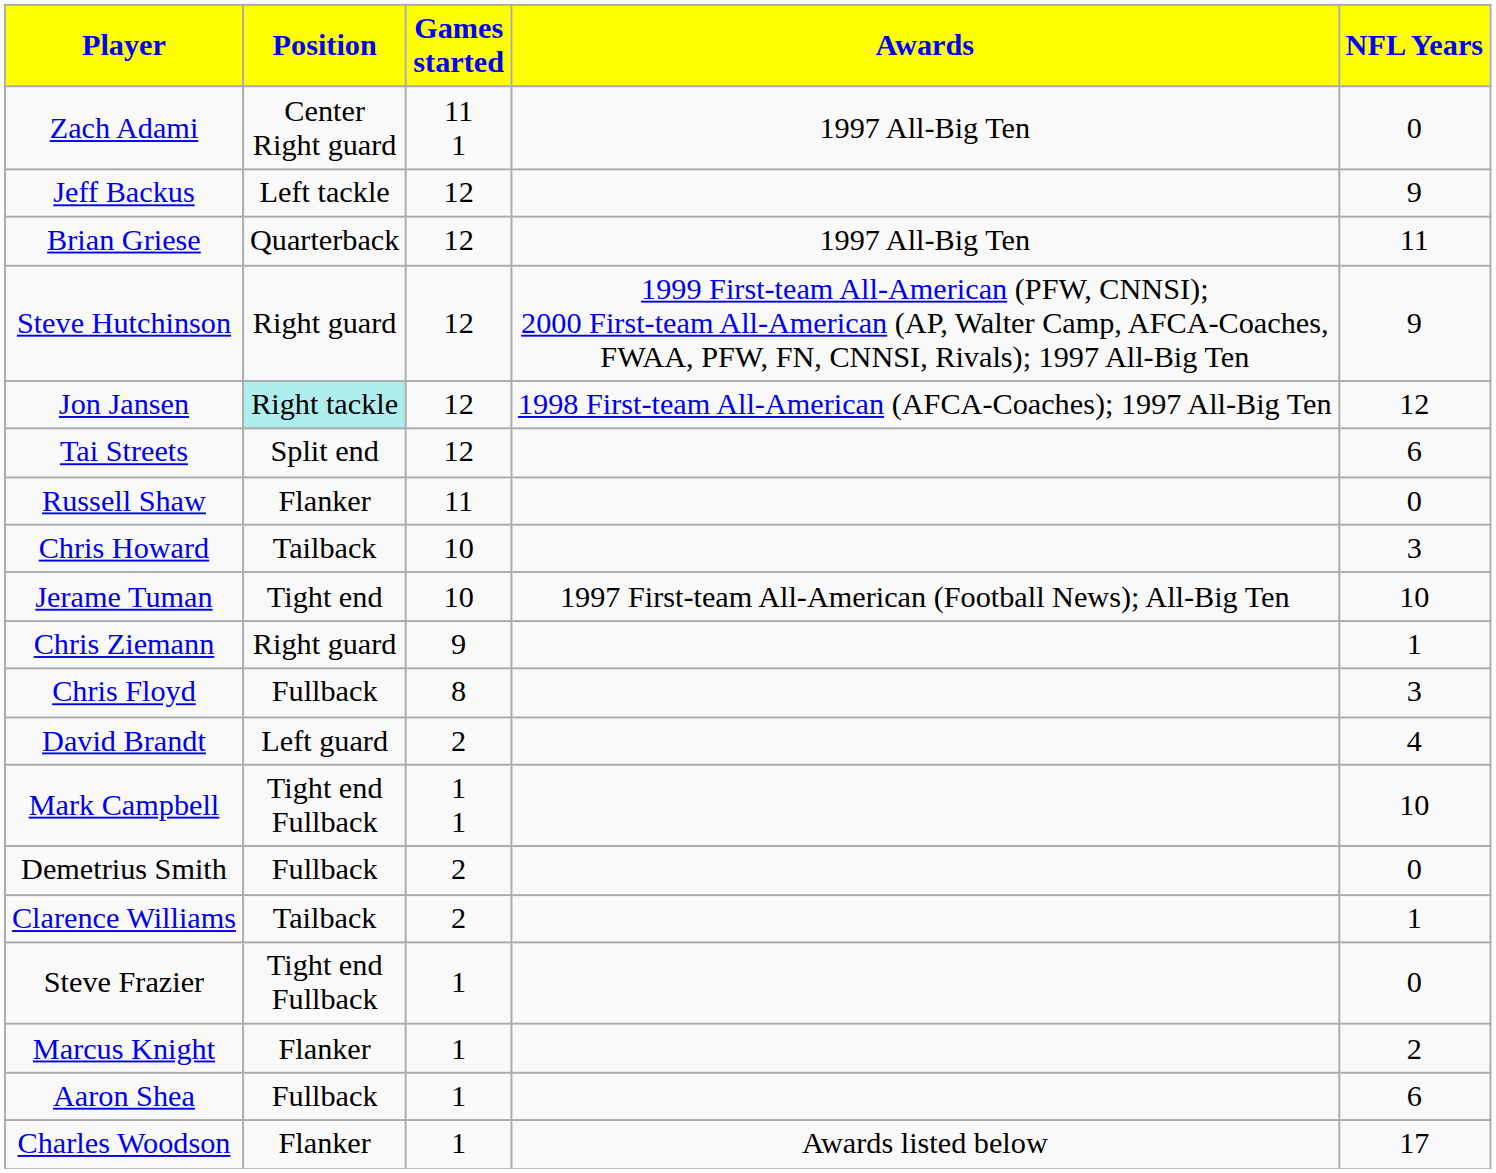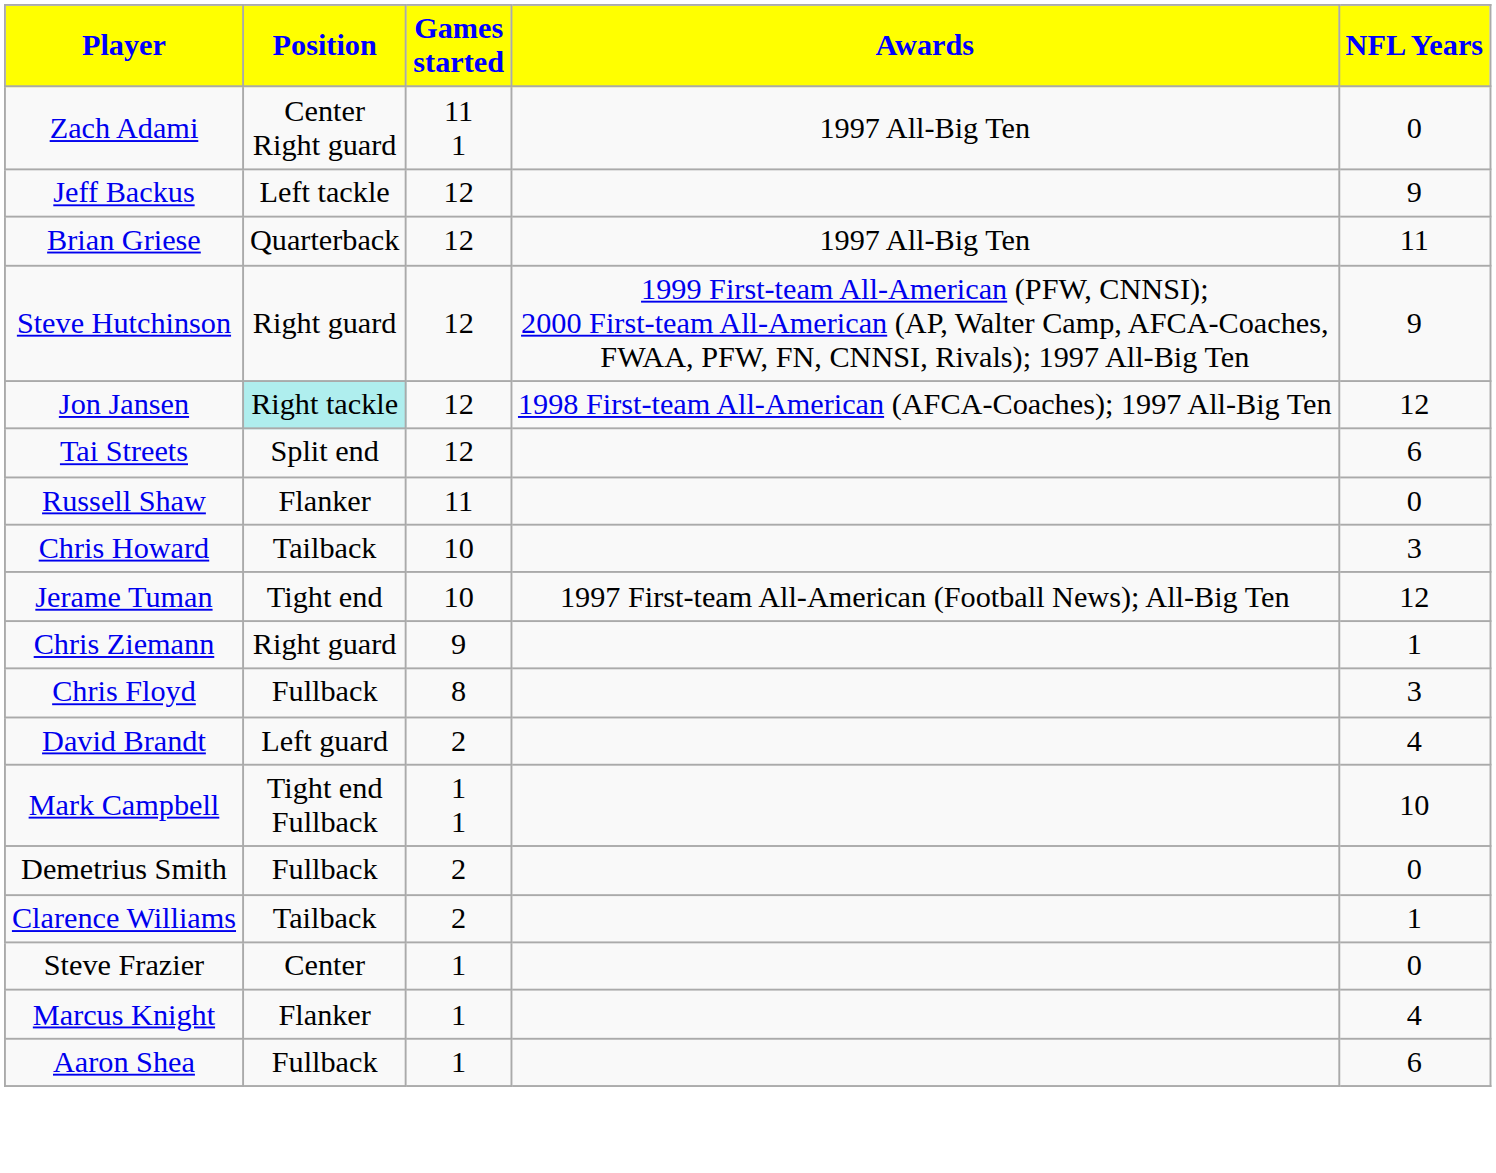Jerame Tuman | NFL Years: 10 -> 12
Steve Frazier | Position: Tight end Fullback -> Center
Marcus Knight | NFL Years: 2 -> 4
- row: Charles Woodson | Flanker | 1 | Awards listed below | 17
